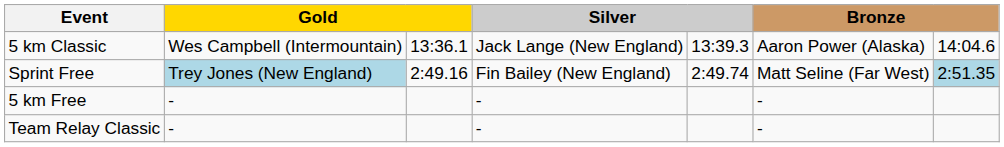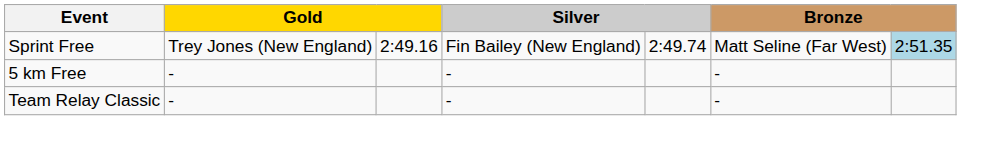- row: 5 km Classic | Wes Campbell (Intermountain) | 13:36.1 | Jack Lange (New England) | 13:39.3 | Aaron Power (Alaska) | 14:04.6
Sprint Free | column 2: lightblue background -> no background
